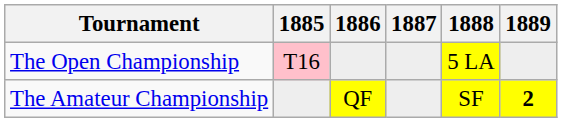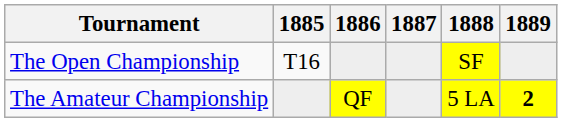The Open Championship | 1885: pink background -> no background
The Open Championship | 1888: 5 LA -> SF
The Amateur Championship | 1888: SF -> 5 LA
